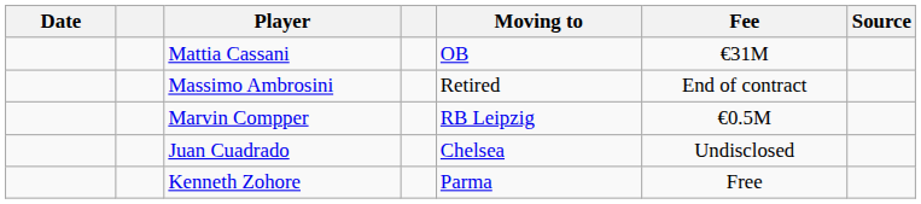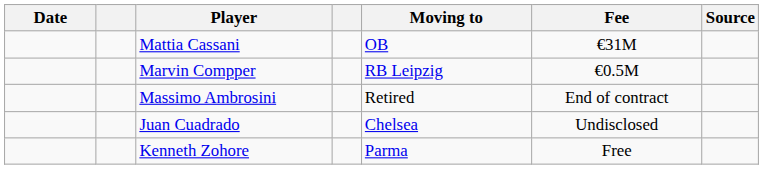rows swapped: Massimo Ambrosini <-> Marvin Compper
